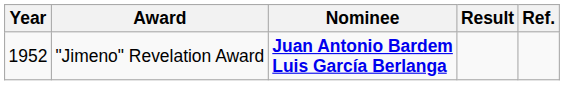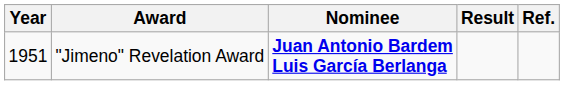"Jimeno" Revelation Award | Year: 1952 -> 1951
